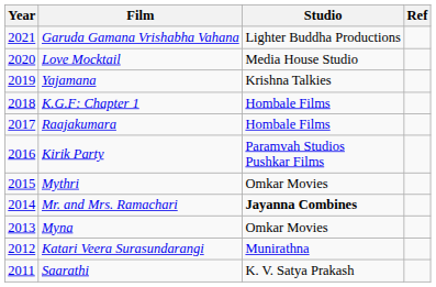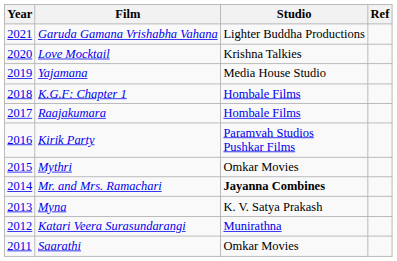Love Mocktail | Studio: Media House Studio -> Krishna Talkies
Yajamana | Studio: Krishna Talkies -> Media House Studio
Myna | Studio: Omkar Movies -> K. V. Satya Prakash
Saarathi | Studio: K. V. Satya Prakash -> Omkar Movies
